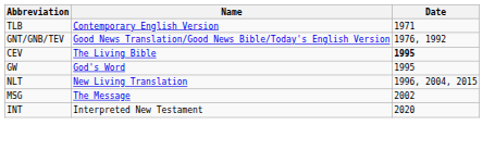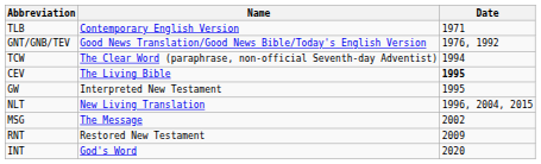+ row: TCW | The Clear Word (paraphrase, non-official Seventh-day Adventist) | 1994
GW | Name: God's Word -> Interpreted New Testament
+ row: RNT | Restored New Testament | 2009
INT | Name: Interpreted New Testament -> God's Word
